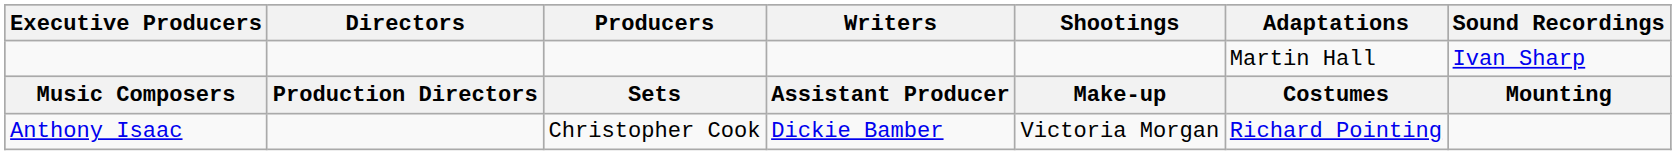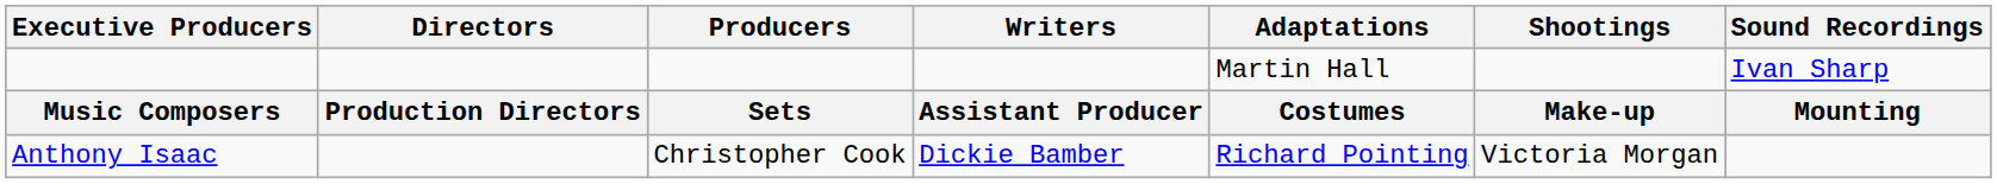columns swapped: Adaptations <-> Shootings
